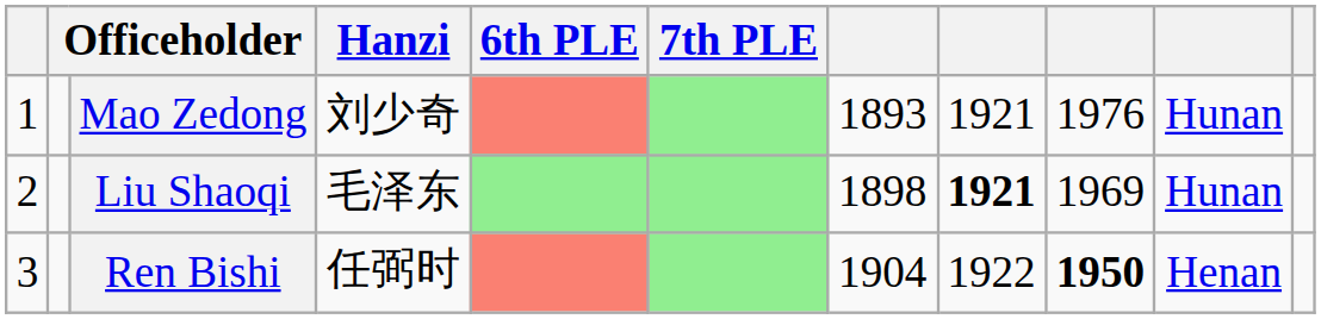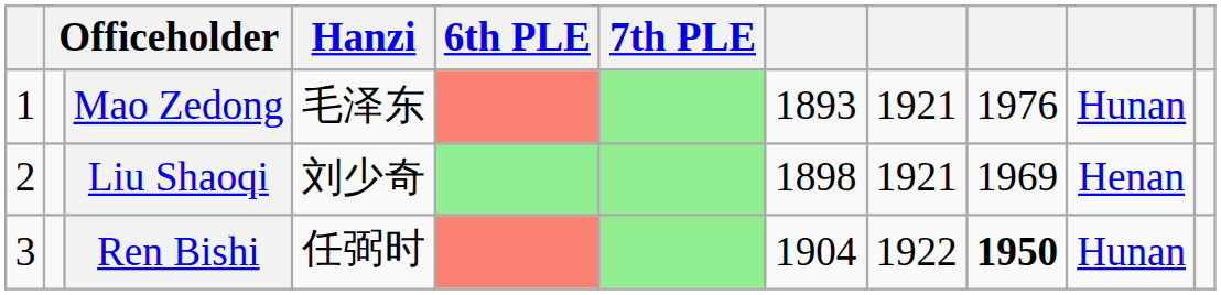Mao Zedong | Hanzi: 刘少奇 -> 毛泽东
Liu Shaoqi | Hanzi: 毛泽东 -> 刘少奇
Liu Shaoqi | column 8: bold -> normal
Liu Shaoqi | column 10: Hunan -> Henan
Ren Bishi | column 10: Henan -> Hunan
